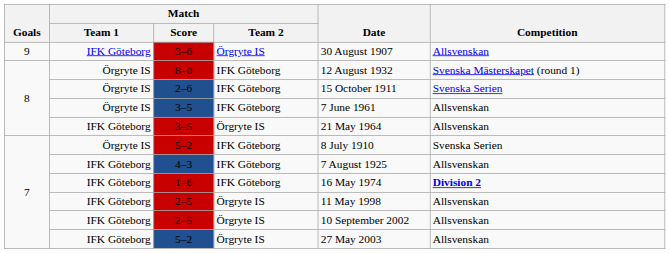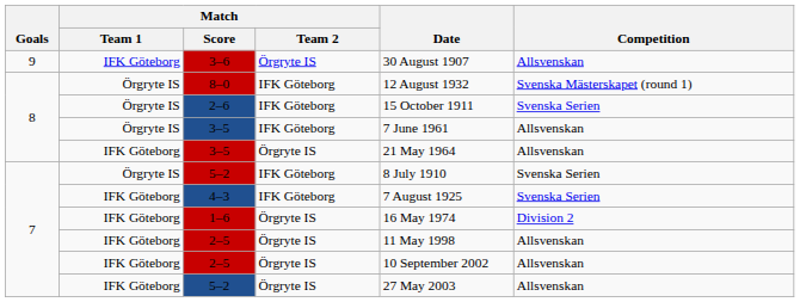4–3 | Competition: Allsvenskan -> Svenska Serien
1–6 | Match / Team 2: IFK Göteborg -> Örgryte IS
1–6 | Competition: bold -> normal
